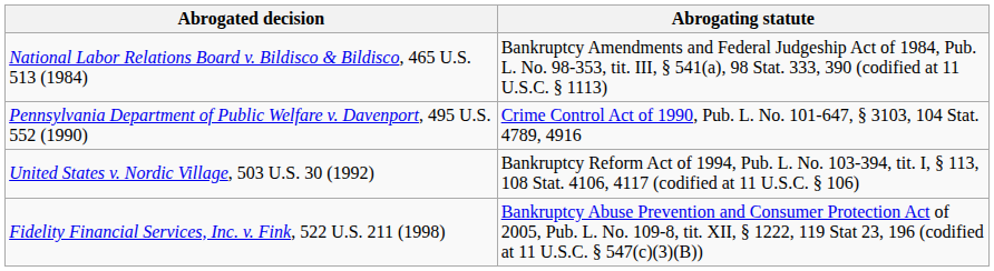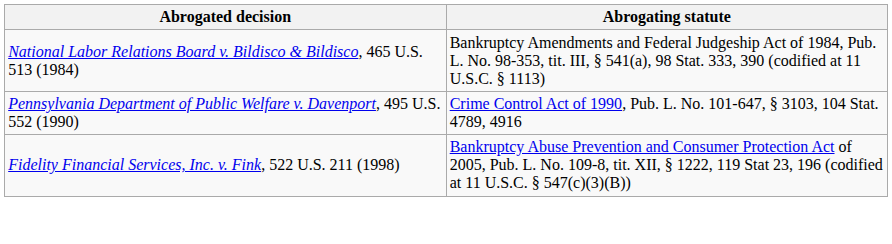- row: United States v. Nordic Village, 503 U.S. 30 (1992) | Bankruptcy Reform Act of 1994, Pub. L. No. 103-394, tit. I, § 113, 108 Stat. 4106, 4117 (codified at 11 U.S.C. § 106)
